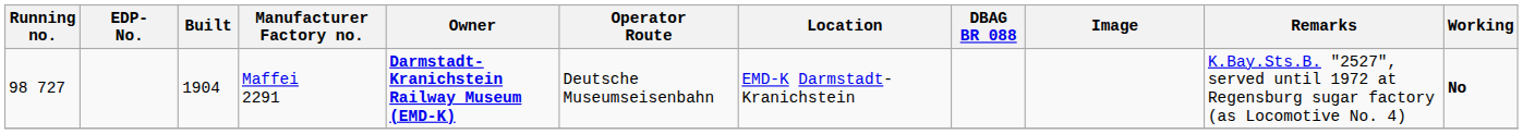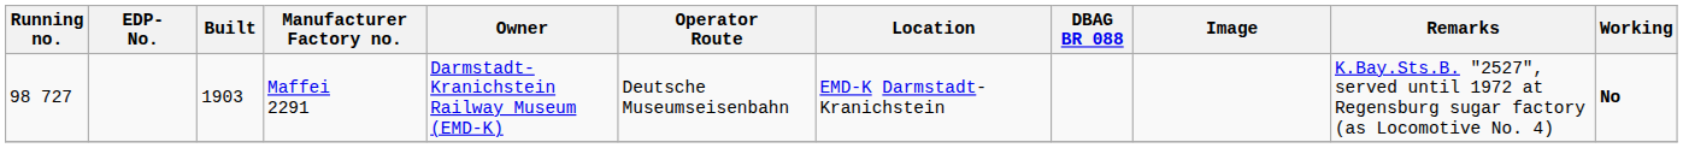Maffei 2291 | Built: 1904 -> 1903
Maffei 2291 | Owner: bold -> normal
